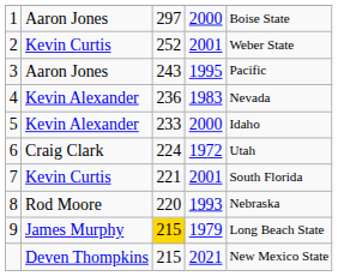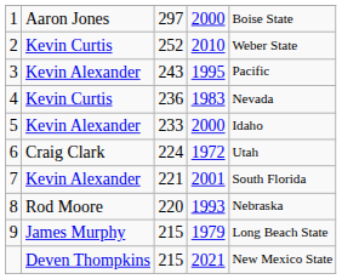2 | column 4: 2001 -> 2010
3 | column 2: Aaron Jones -> Kevin Alexander
4 | column 2: Kevin Alexander -> Kevin Curtis
7 | column 2: Kevin Curtis -> Kevin Alexander
9 | column 3: gold background -> no background
